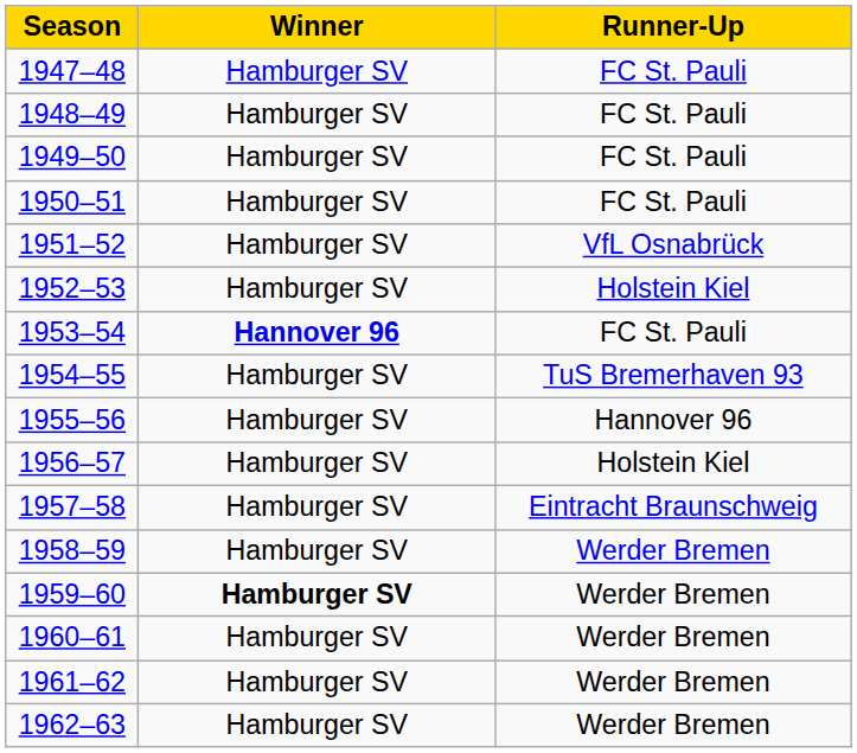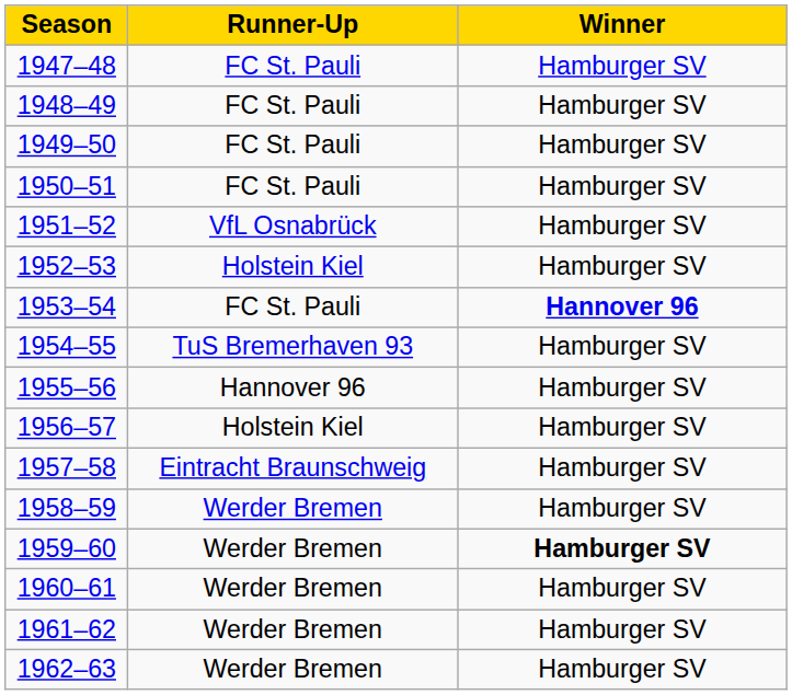columns swapped: Winner <-> Runner-Up
